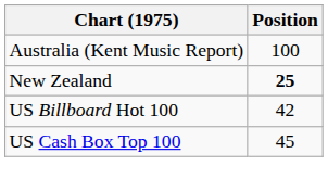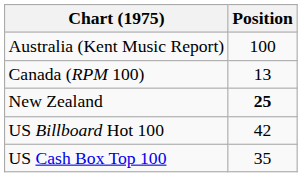+ row: Canada (RPM 100) | 13
US Cash Box Top 100 | Position: 45 -> 35
